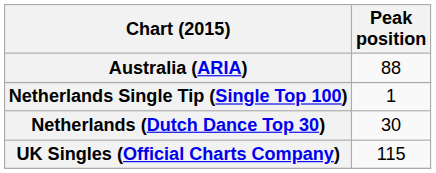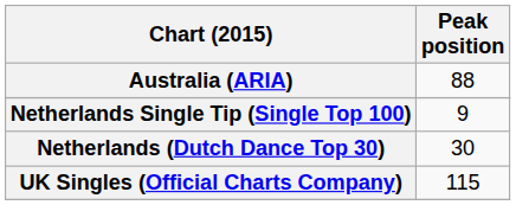Netherlands Single Tip (Single Top 100) | Peak position: 1 -> 9
